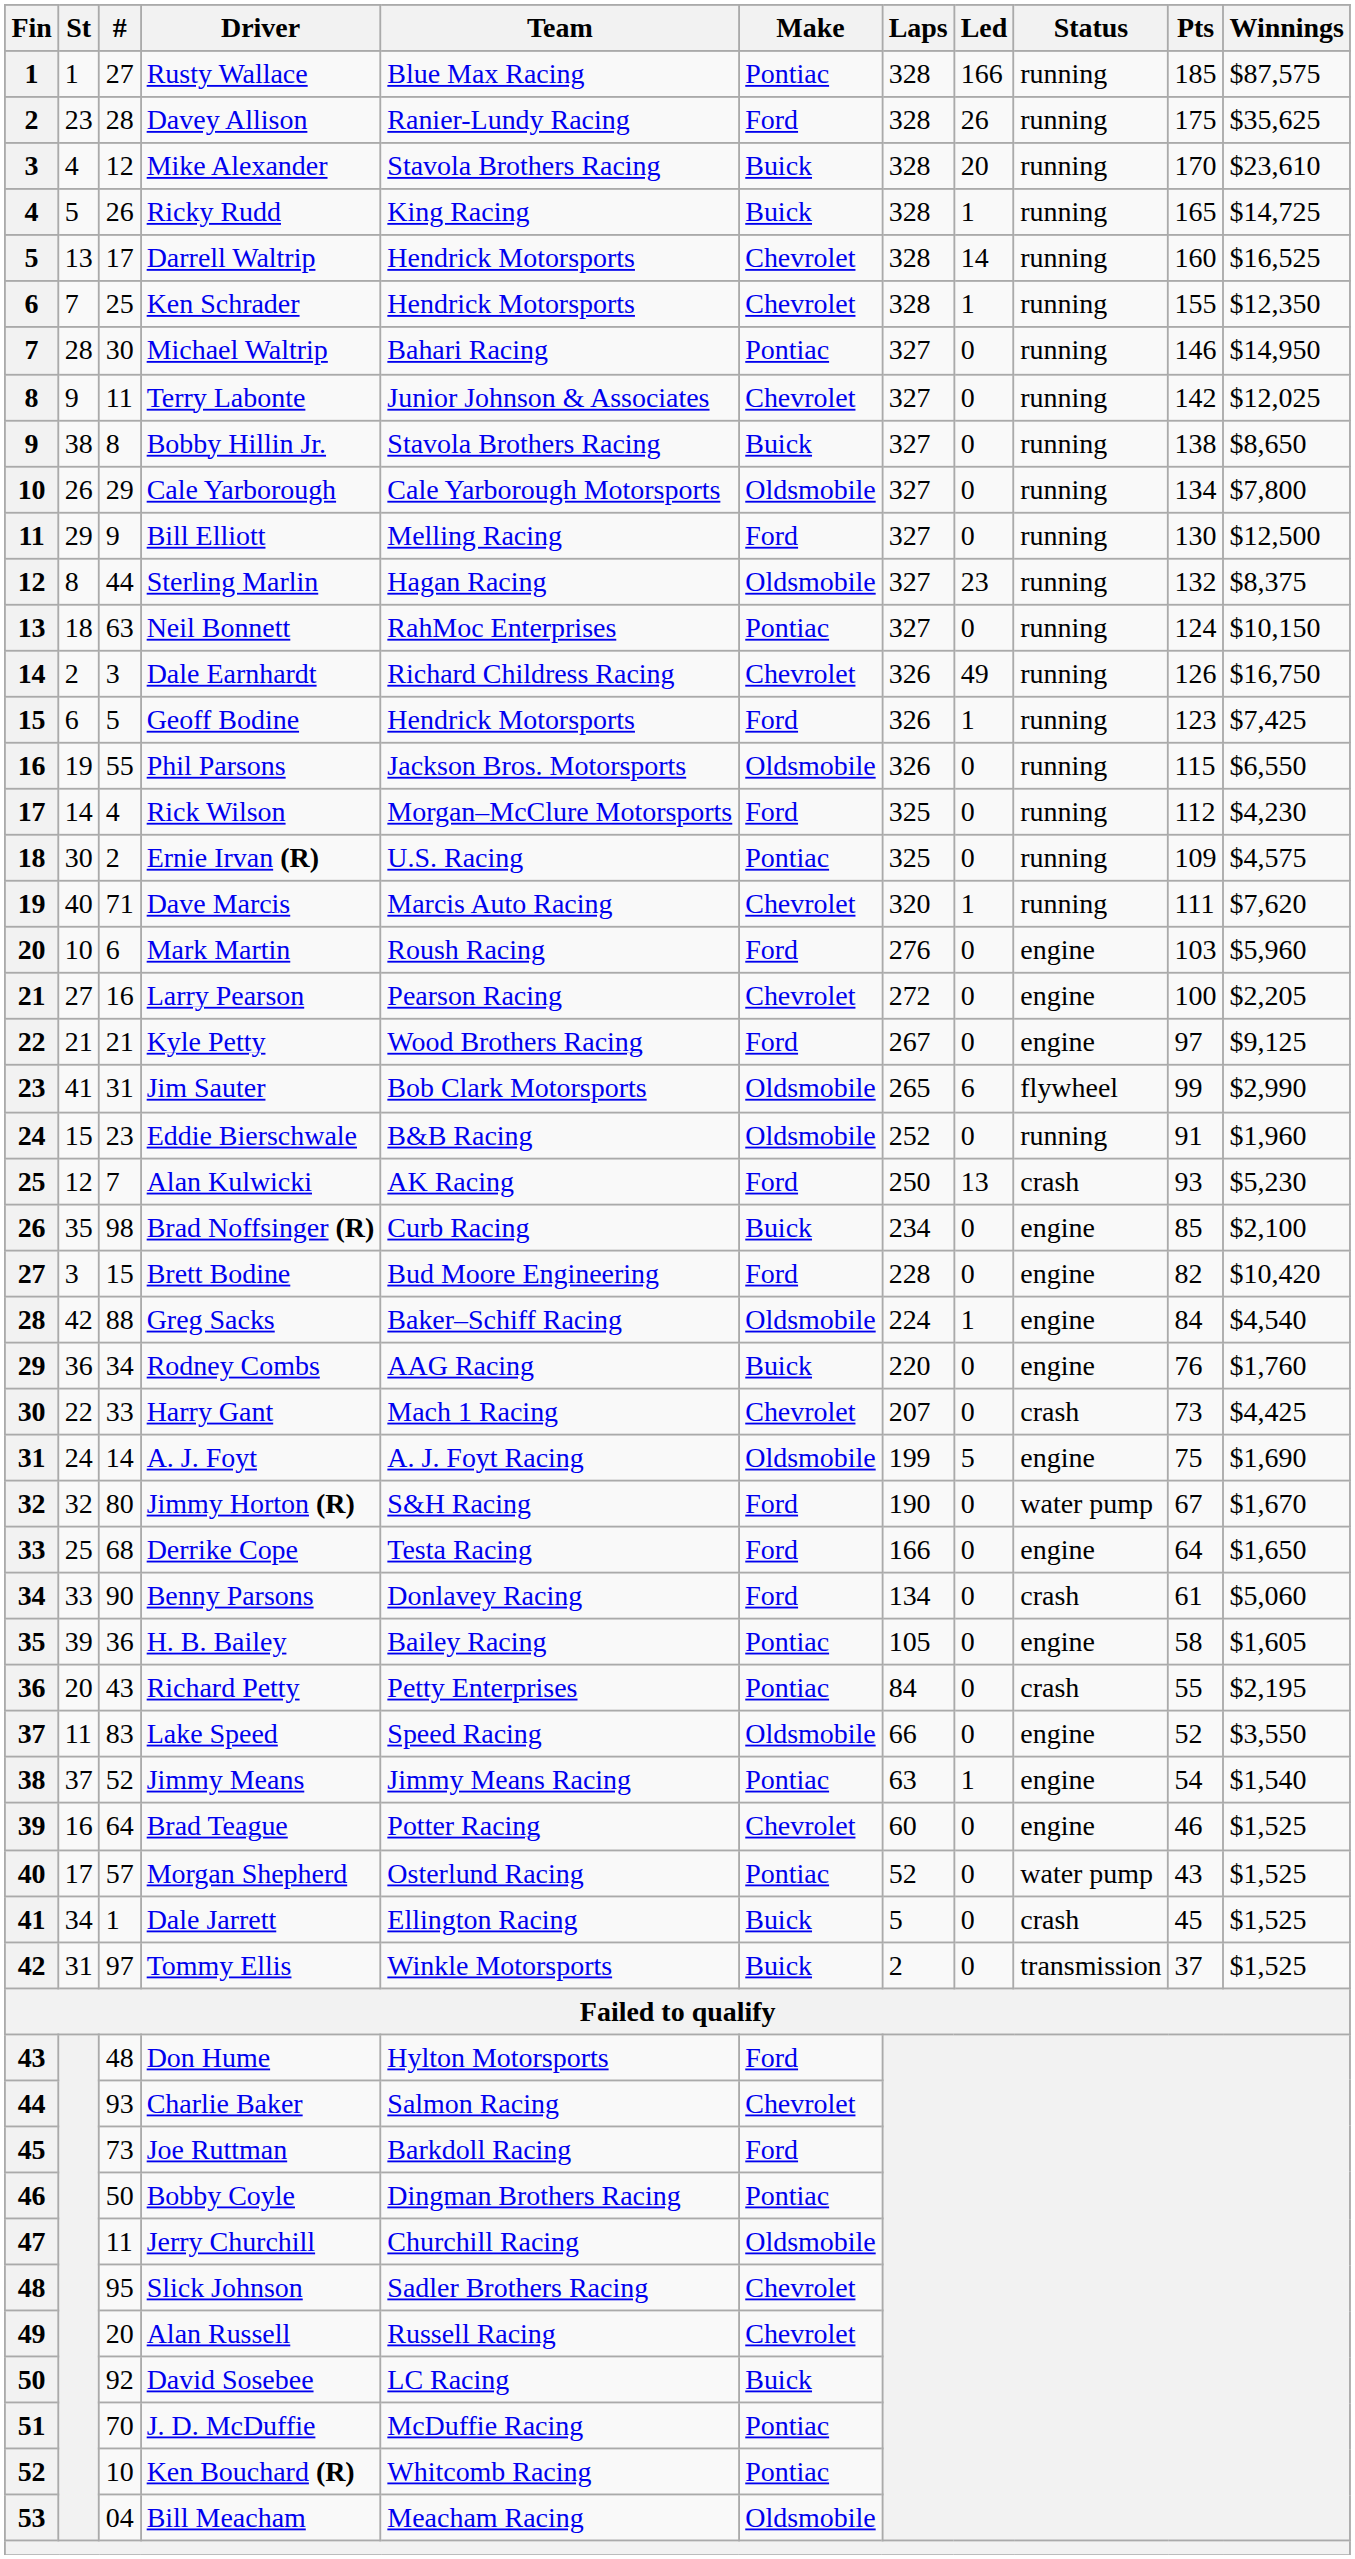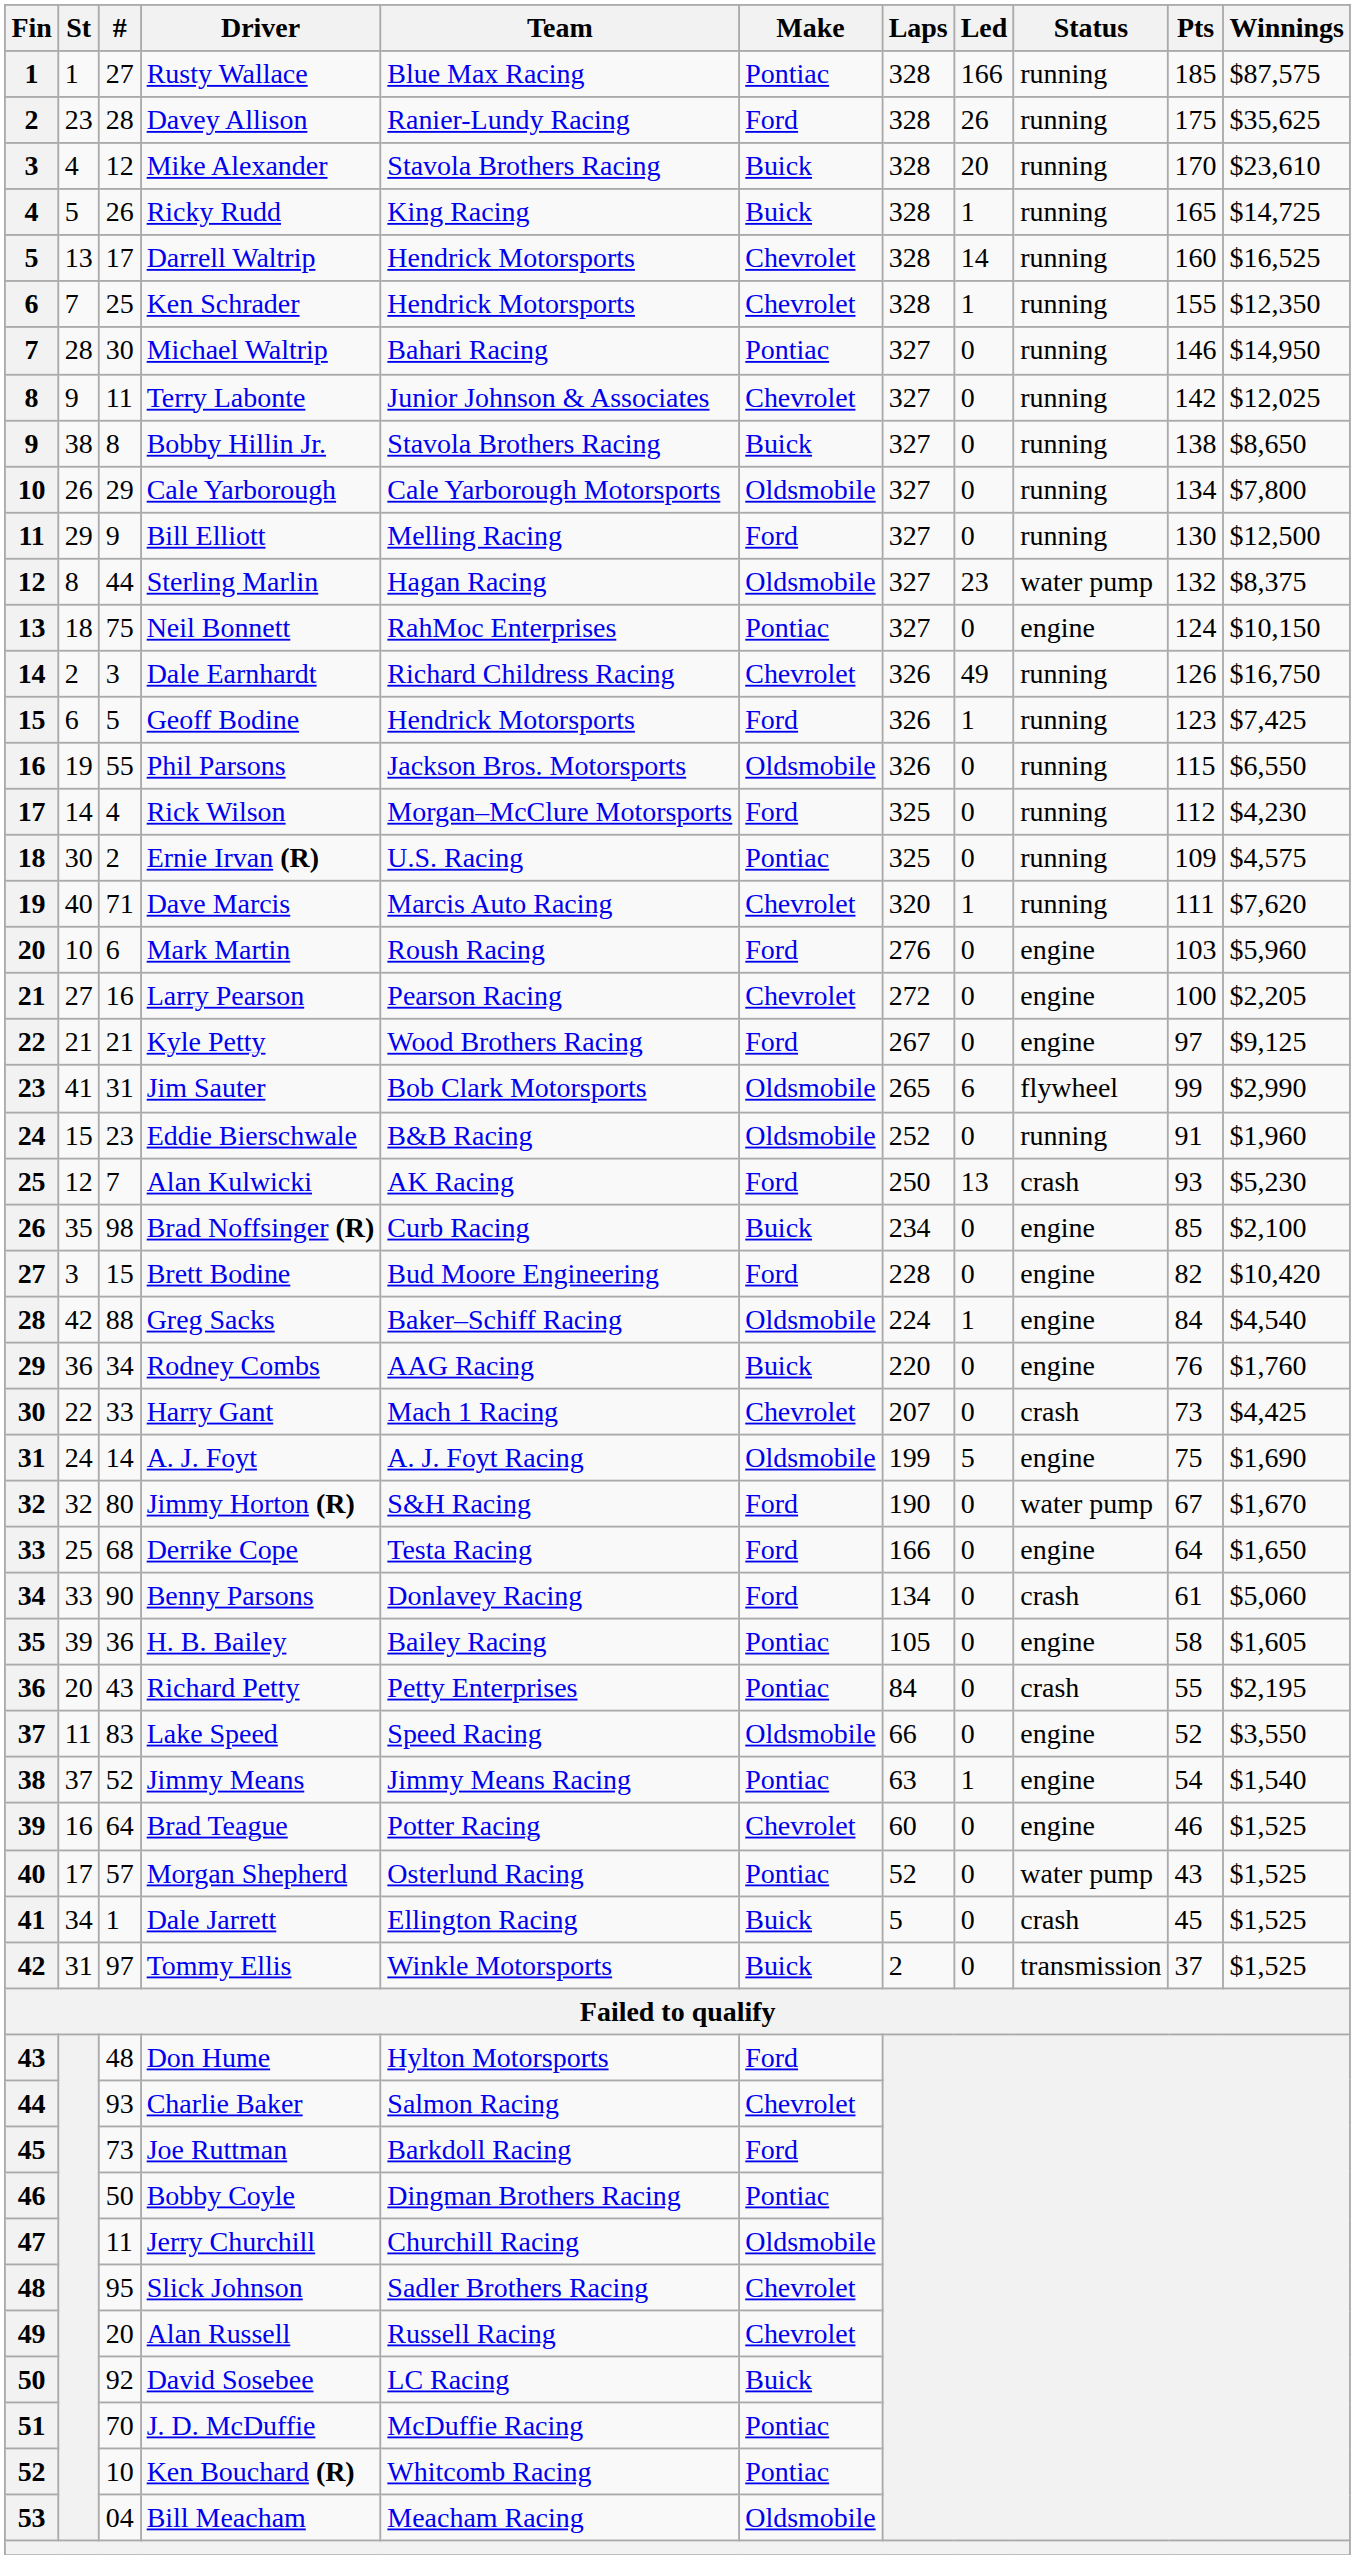Sterling Marlin | Status: running -> water pump
Neil Bonnett | #: 63 -> 75
Neil Bonnett | Status: running -> engine
